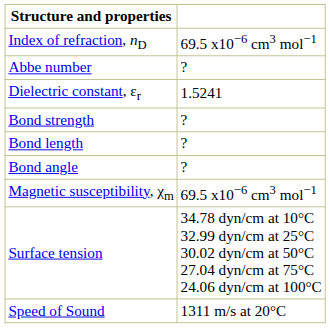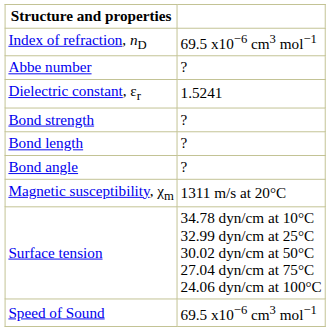Magnetic susceptibility, χm | column 2: 69.5 x10−6 cm3 mol−1 -> 1311 m/s at 20°C
Speed of Sound | column 2: 1311 m/s at 20°C -> 69.5 x10−6 cm3 mol−1
